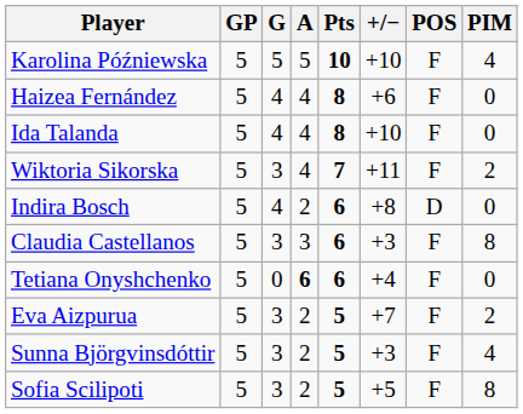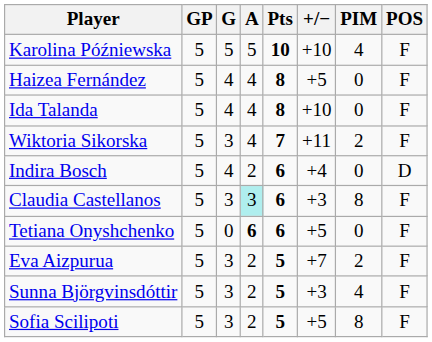columns swapped: PIM <-> POS
Haizea Fernández | +/−: +6 -> +5
Indira Bosch | +/−: +8 -> +4
Claudia Castellanos | A: no background -> paleturquoise background
Tetiana Onyshchenko | +/−: +4 -> +5
